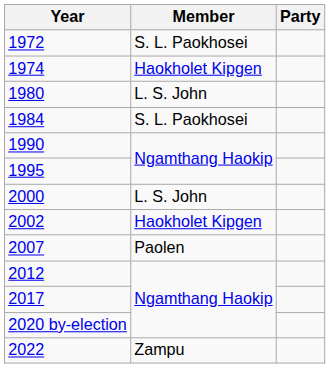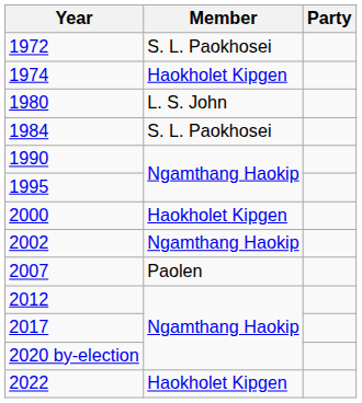2000 | Member: L. S. John -> Haokholet Kipgen
2002 | Member: Haokholet Kipgen -> Ngamthang Haokip
2022 | Member: Zampu -> Haokholet Kipgen
